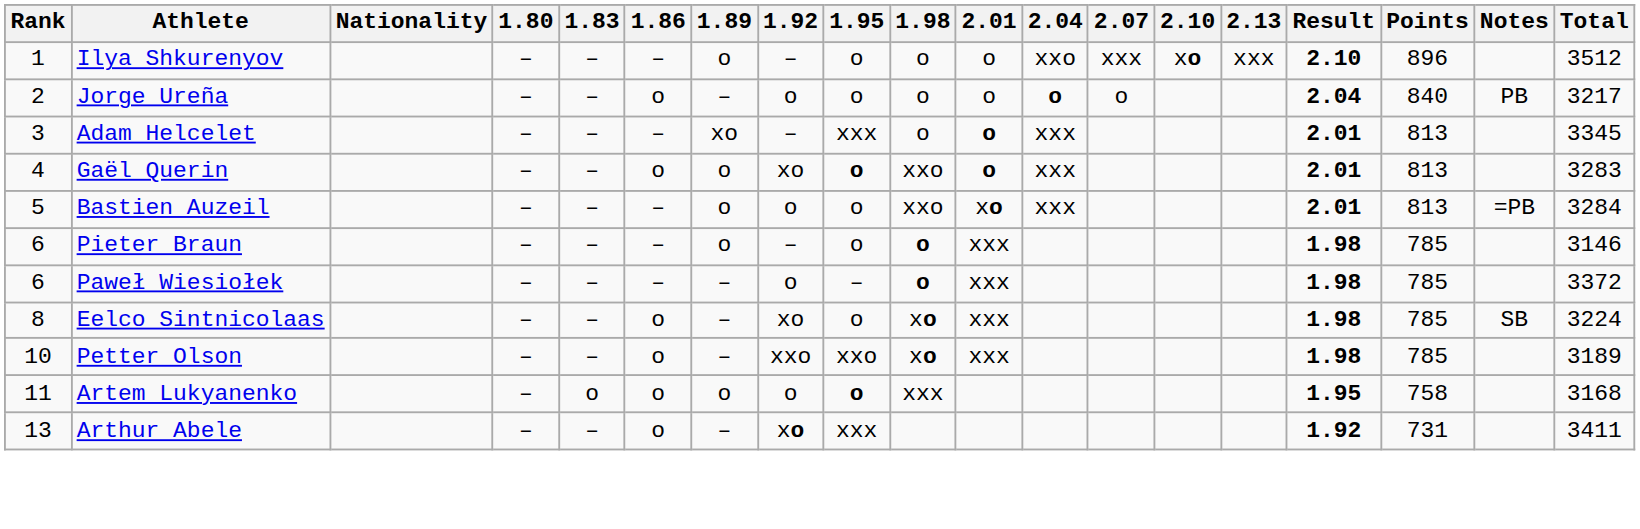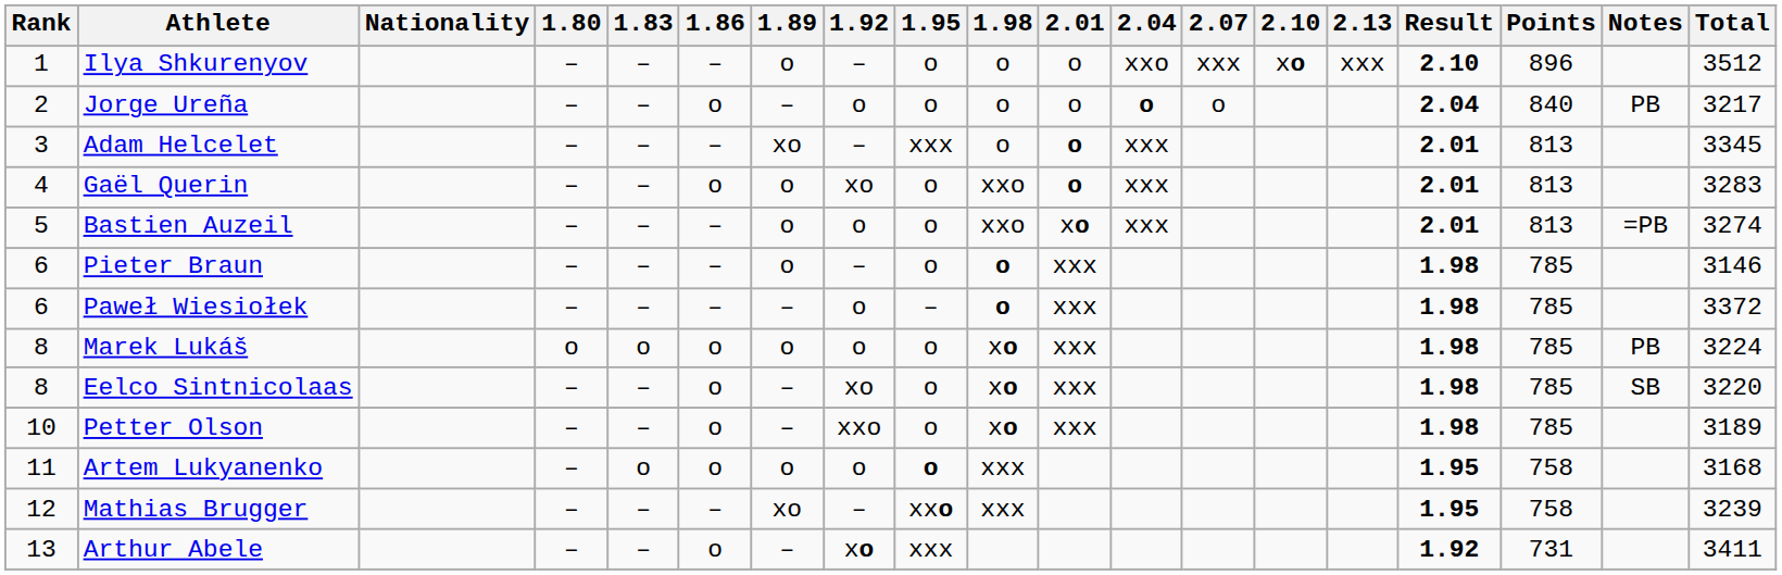Gaël Querin | 1.95: bold -> normal
Bastien Auzeil | Total: 3284 -> 3274
+ row: 8 | Marek Lukáš | o | o | o | o | o | o | xo | xxx | 1.98 | 785 | PB | 3224
Eelco Sintnicolaas | Total: 3224 -> 3220
Petter Olson | 1.95: xxo -> o
+ row: 12 | Mathias Brugger | – | – | – | xo | – | xxo | xxx | 1.95 | 758 | 3239
